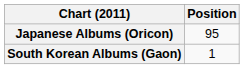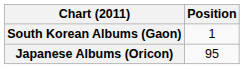rows swapped: Japanese Albums (Oricon) <-> South Korean Albums (Gaon)
